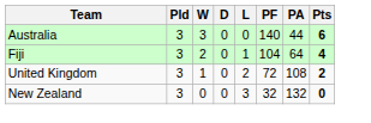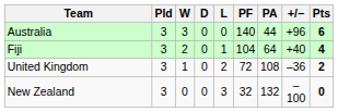+ column: +/− | +96 | +40 | –36 | –100
